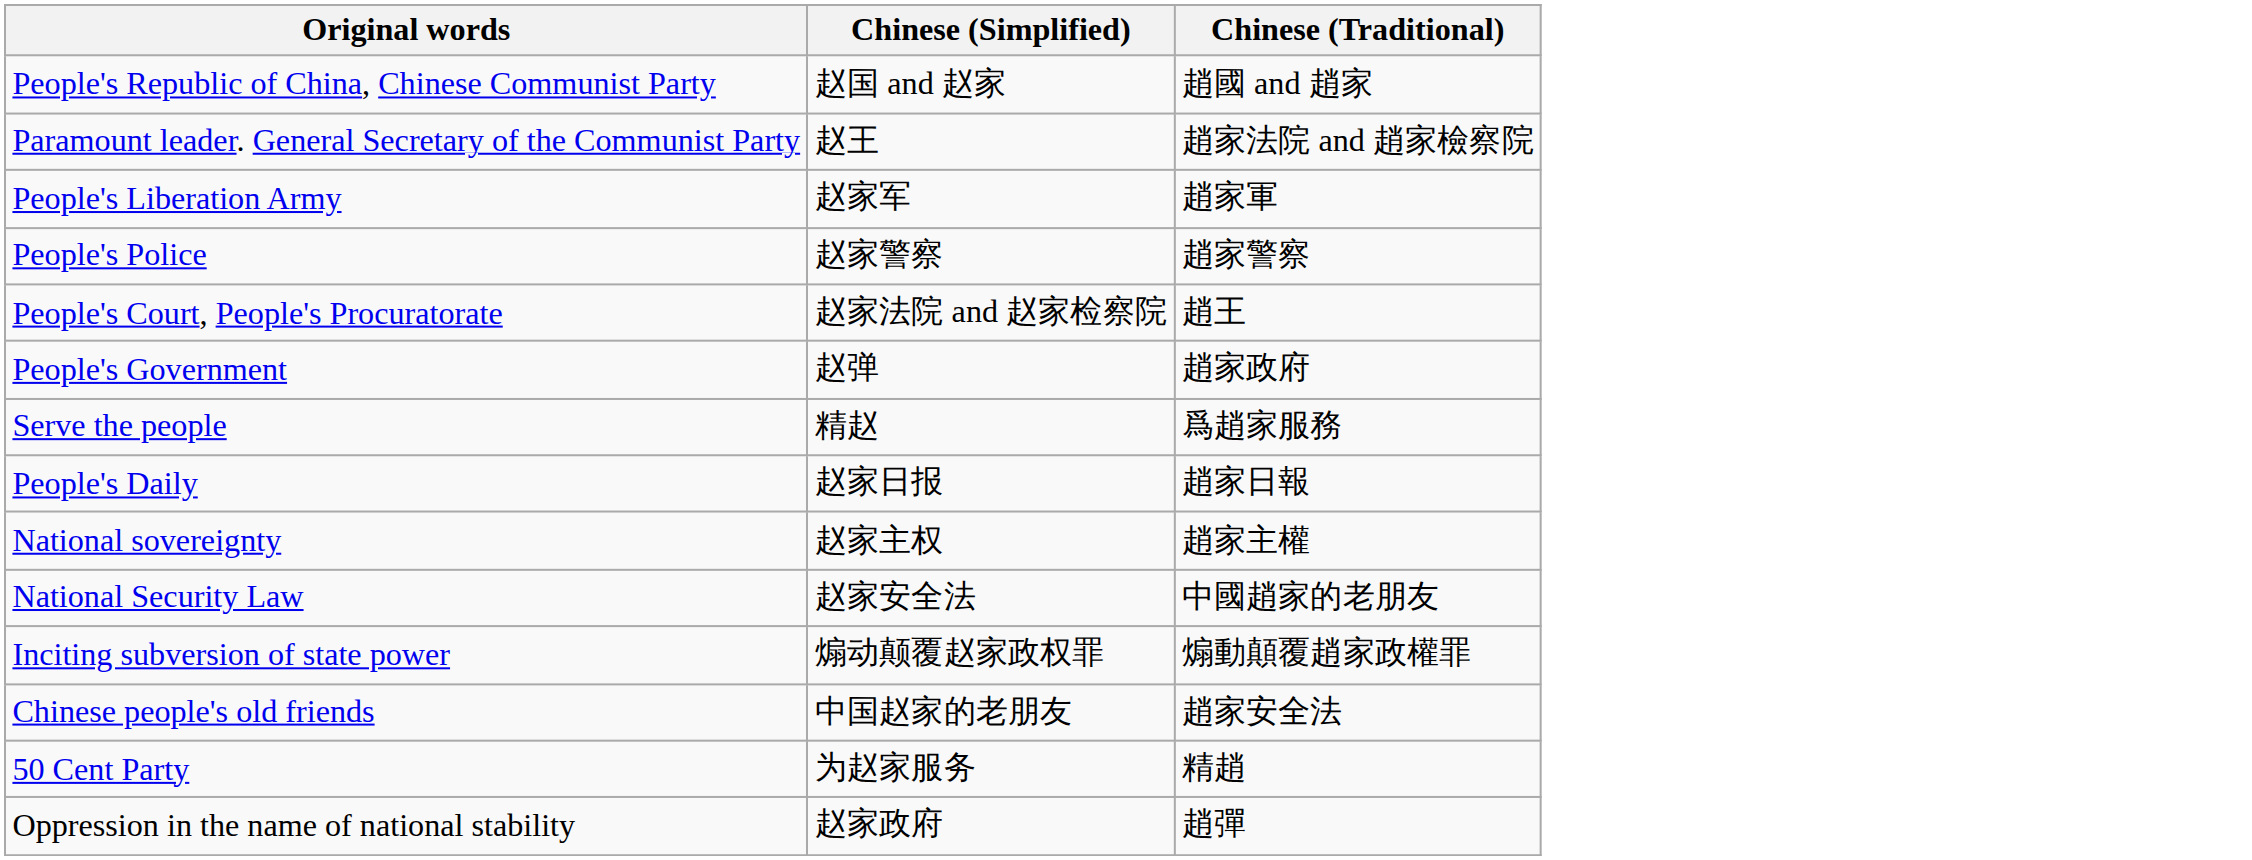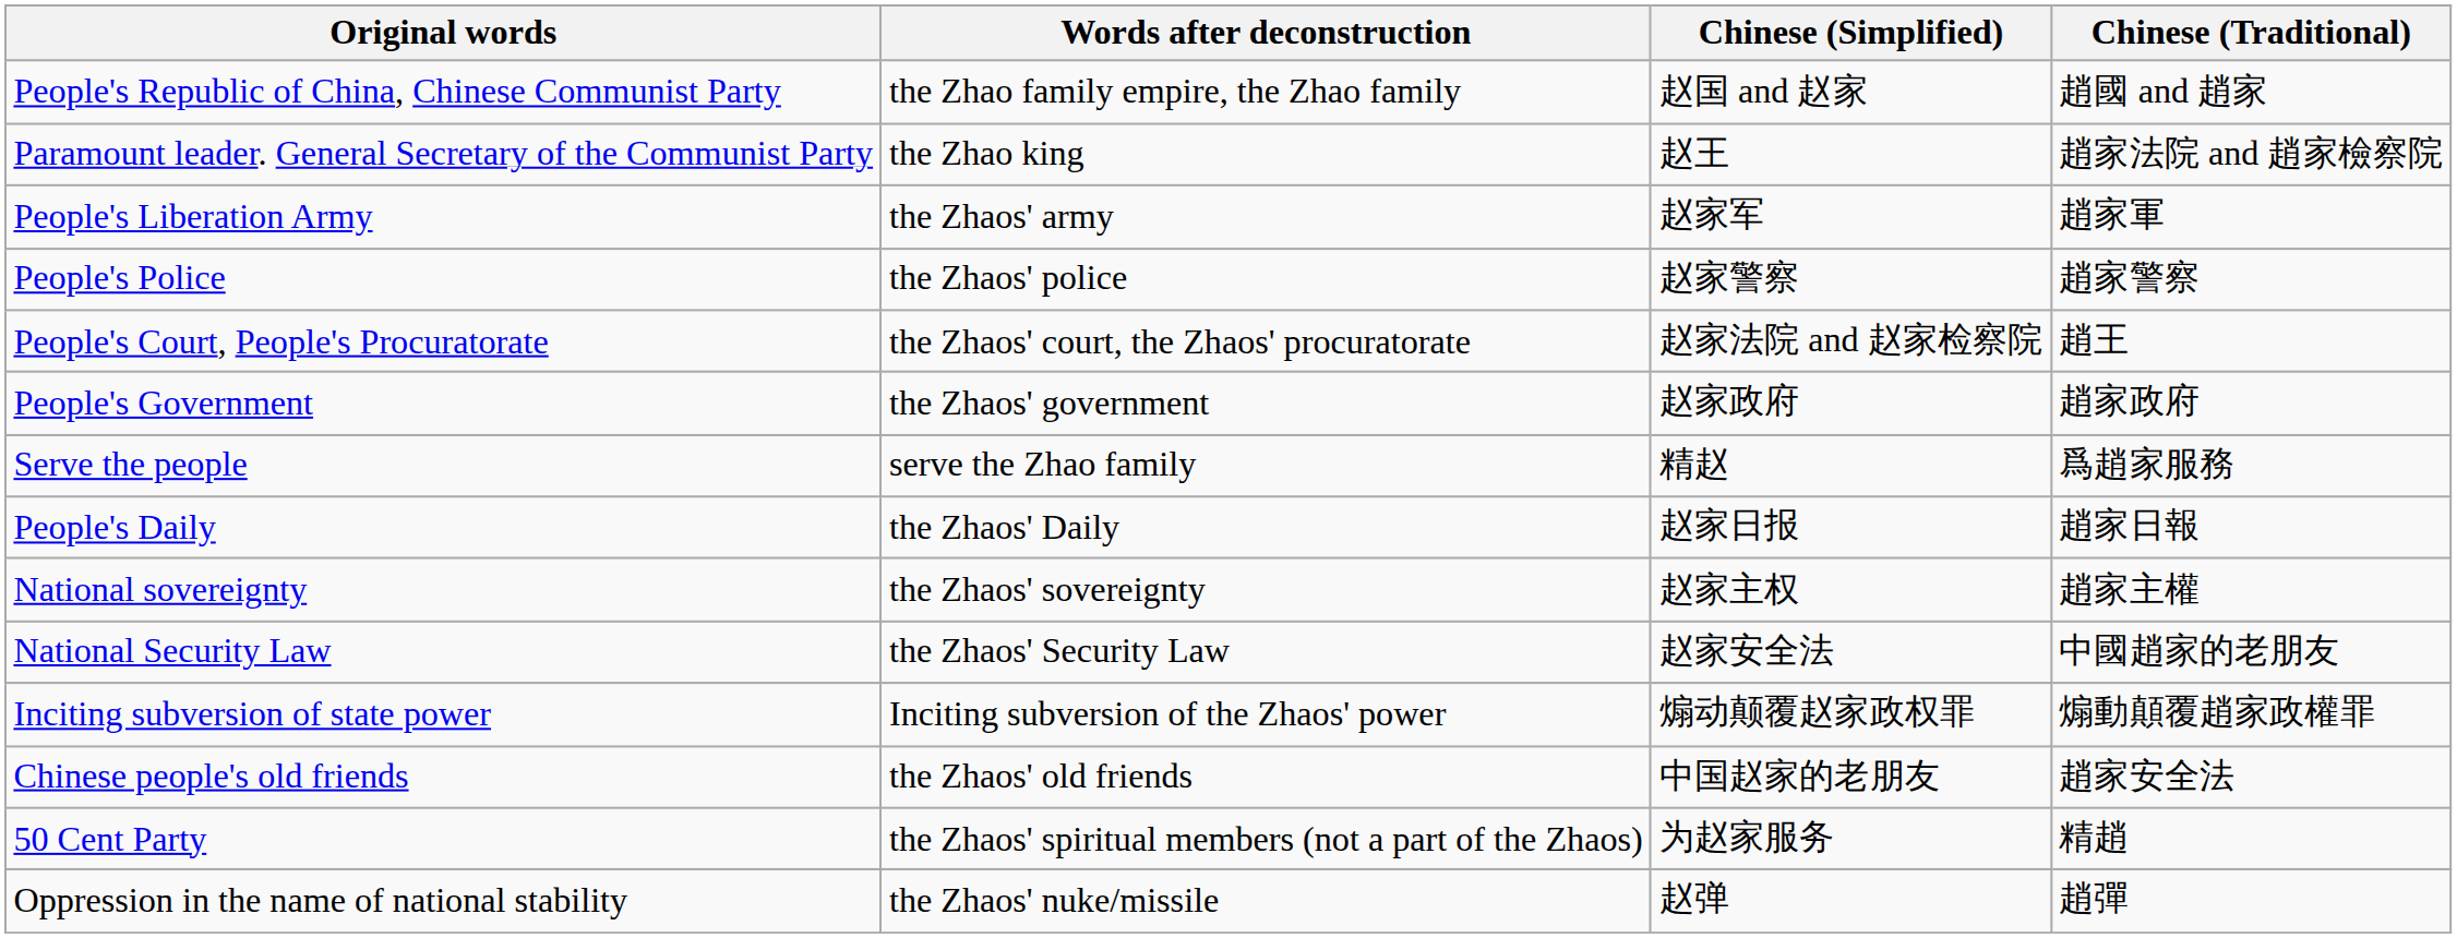+ column: Words after deconstruction | the Zhao family empire, the Zhao family | the Zhao king | the Zhaos' army | the Zhaos' police | the Zhaos' court, the Zhaos' procuratorate | the Zhaos' government | serve the Zhao family | the Zhaos' Daily | the Zhaos' sovereignty | the Zhaos' Security Law | Inciting subversion of the Zhaos' power | the Zhaos' old friends | the Zhaos' spiritual members (not a part of the Zhaos) | the Zhaos' nuke/missile
People's Government | Chinese (Simplified): 赵弹 -> 赵家政府
Oppression in the name of national stability | Chinese (Simplified): 赵家政府 -> 赵弹
